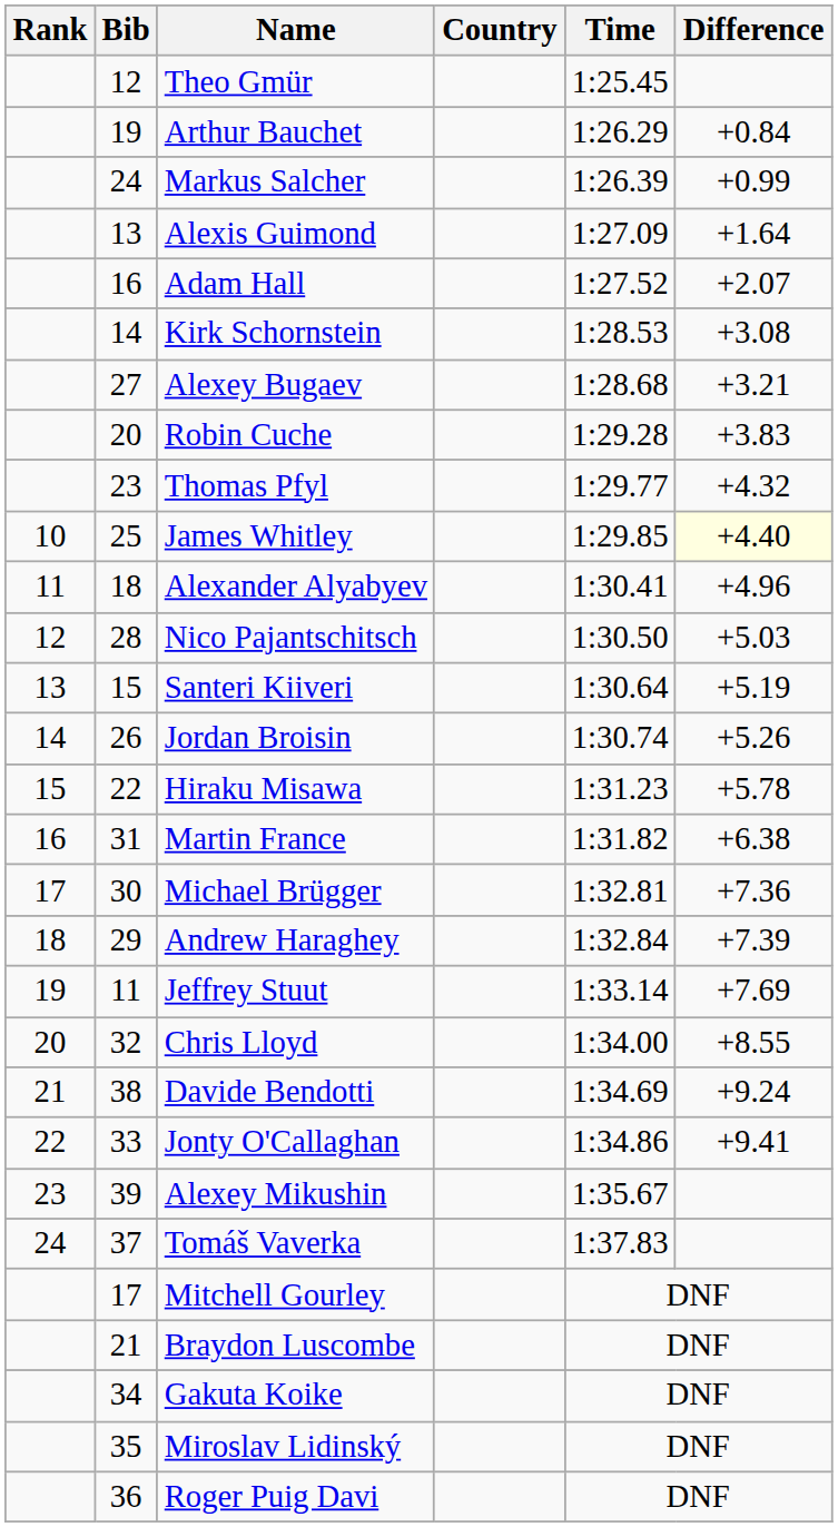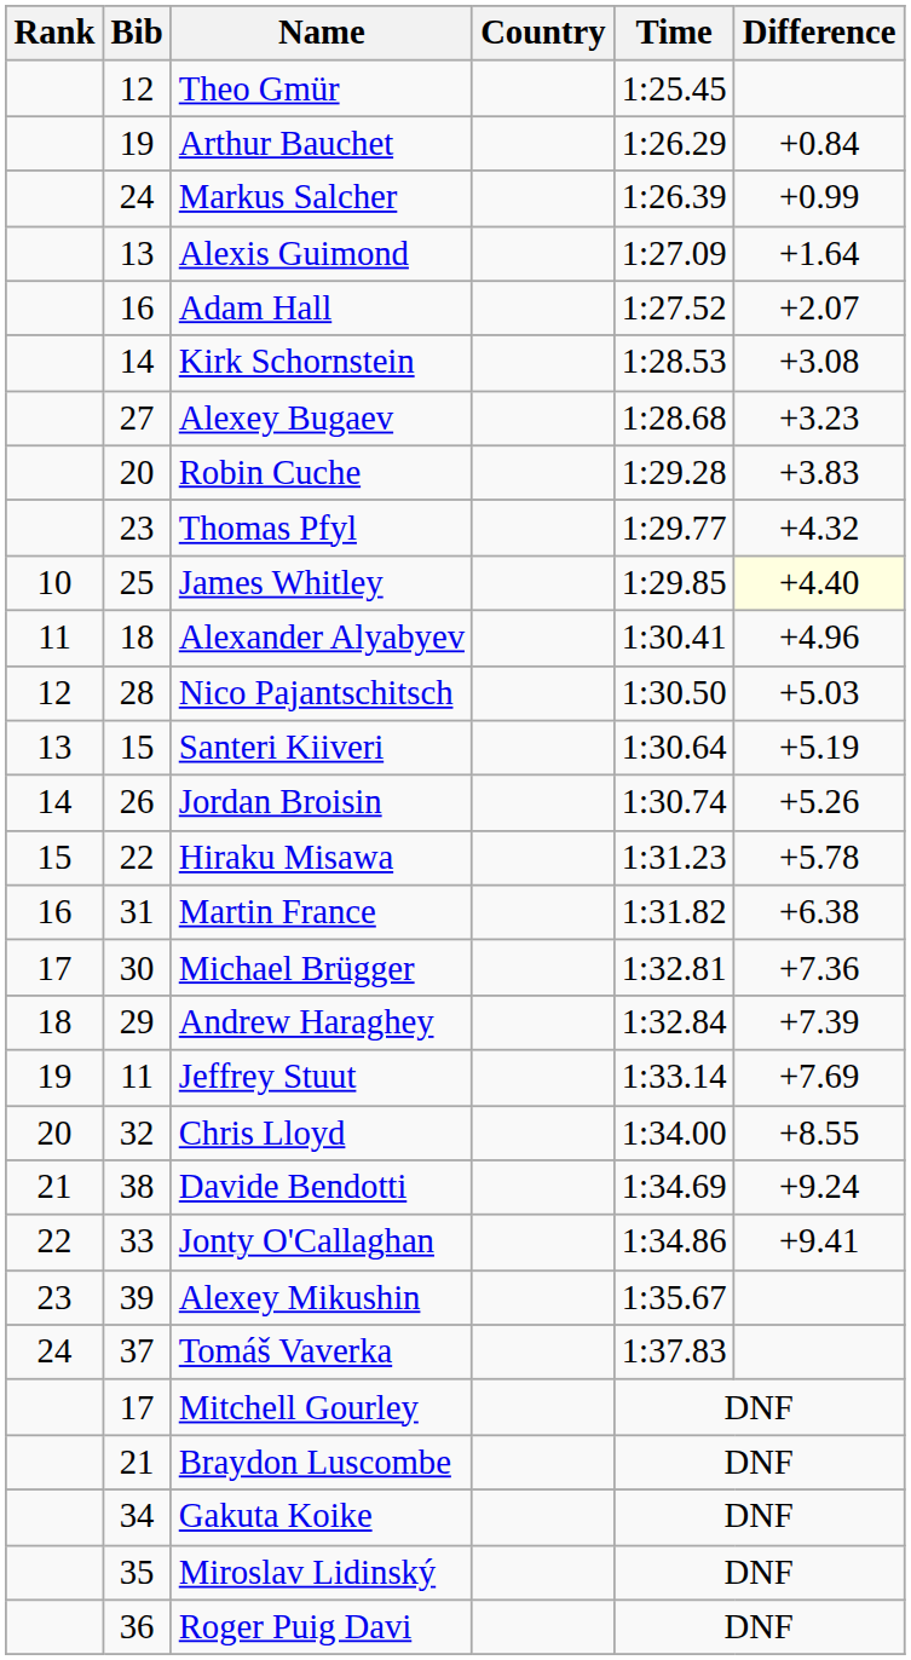Alexey Bugaev | Difference: +3.21 -> +3.23
